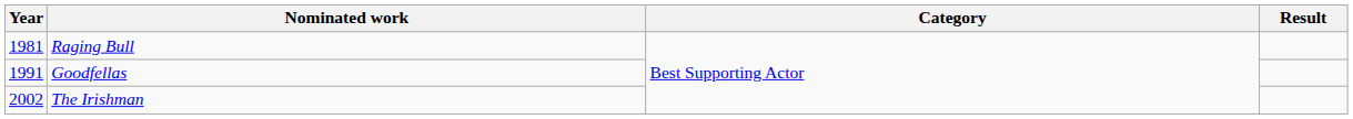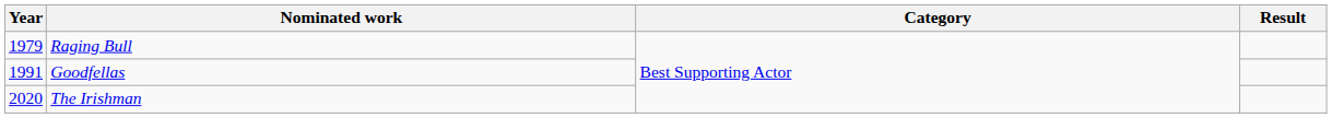Raging Bull | Year: 1981 -> 1979
The Irishman | Year: 2002 -> 2020
